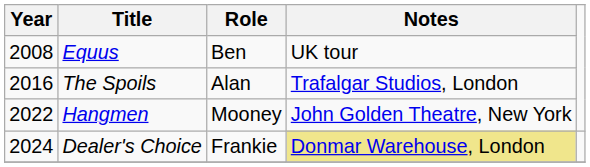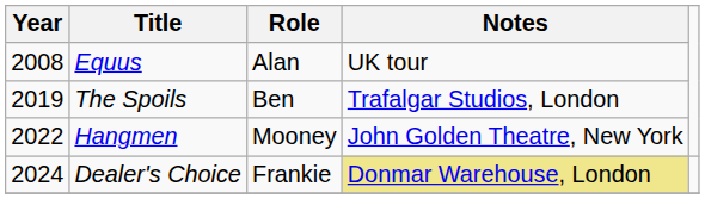Equus | Role: Ben -> Alan
The Spoils | Year: 2016 -> 2019
The Spoils | Role: Alan -> Ben
